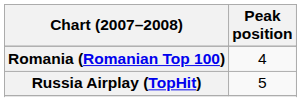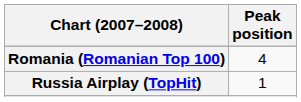Russia Airplay (TopHit) | Peak position: 5 -> 1
